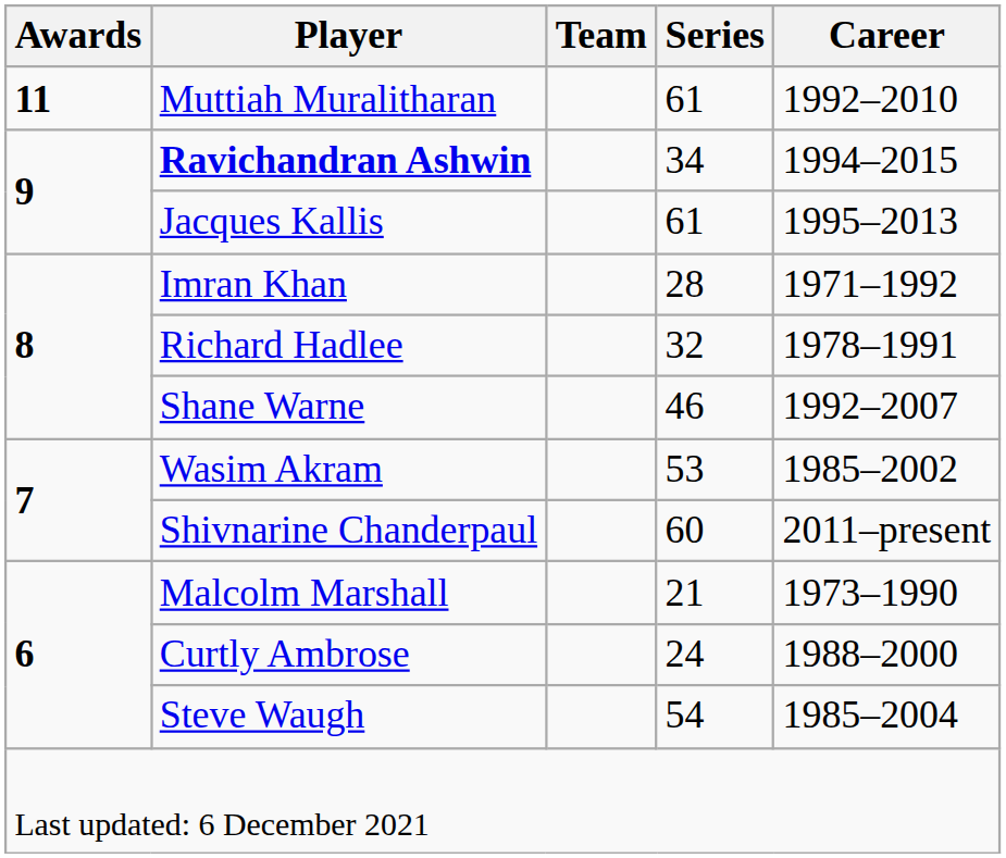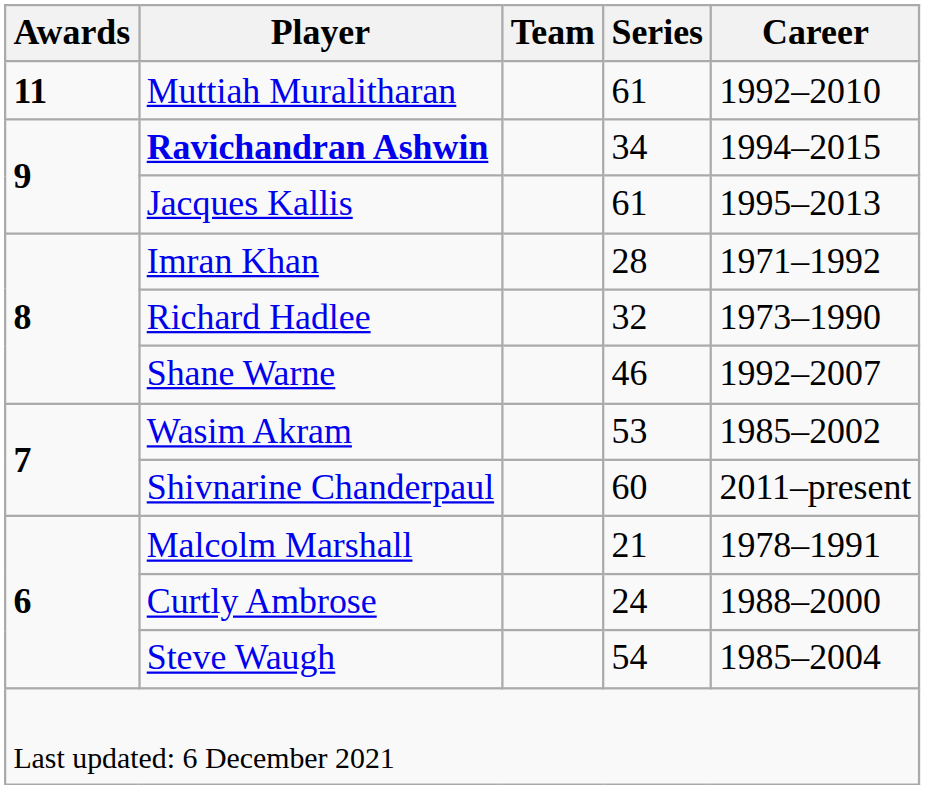Richard Hadlee | Career: 1978–1991 -> 1973–1990
Malcolm Marshall | Career: 1973–1990 -> 1978–1991
